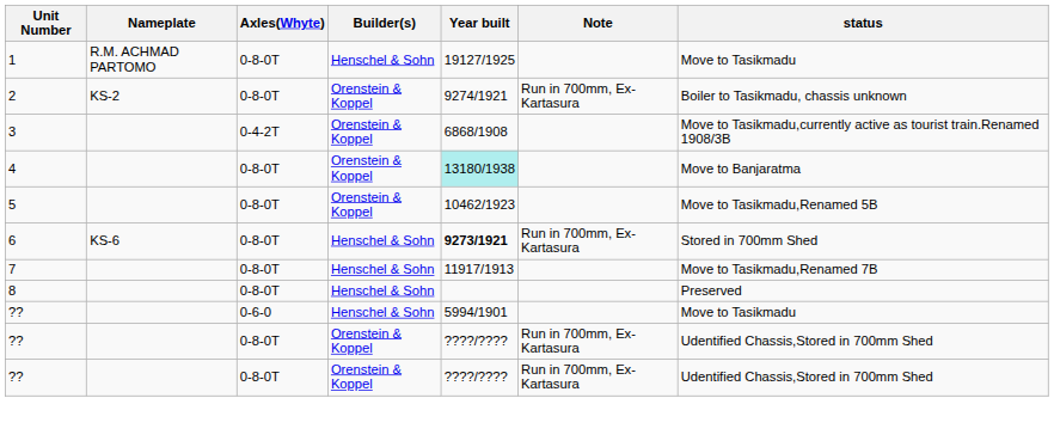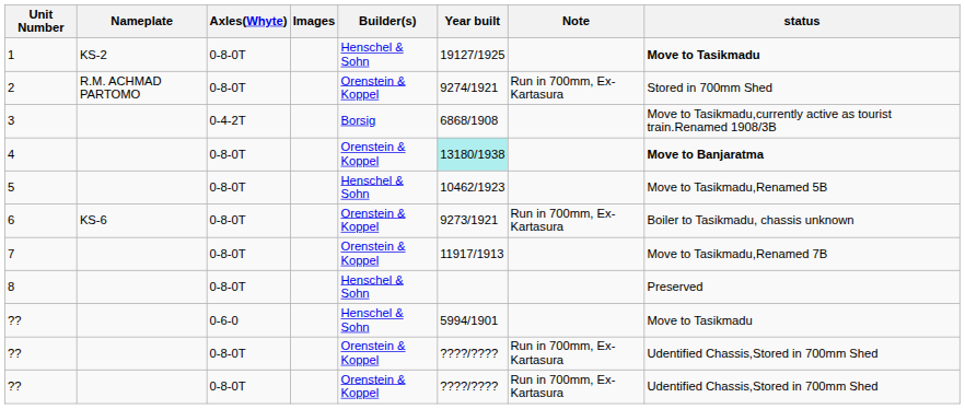+ column: Images
1 | Nameplate: R.M. ACHMAD PARTOMO -> KS-2
1 | status: normal -> bold
2 | Nameplate: KS-2 -> R.M. ACHMAD PARTOMO
2 | status: Boiler to Tasikmadu, chassis unknown -> Stored in 700mm Shed
3 | Builder(s): Orenstein & Koppel -> Borsig
4 | status: normal -> bold
5 | Builder(s): Orenstein & Koppel -> Henschel & Sohn
6 | Builder(s): Henschel & Sohn -> Orenstein & Koppel
6 | Year built: bold -> normal
6 | status: Stored in 700mm Shed -> Boiler to Tasikmadu, chassis unknown
7 | Builder(s): Henschel & Sohn -> Orenstein & Koppel
